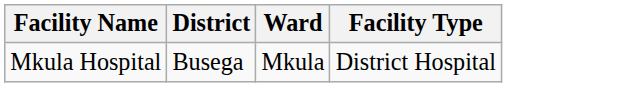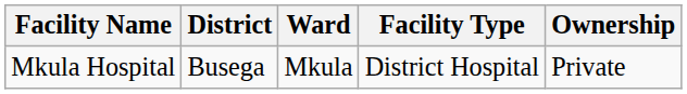+ column: Ownership | Private
